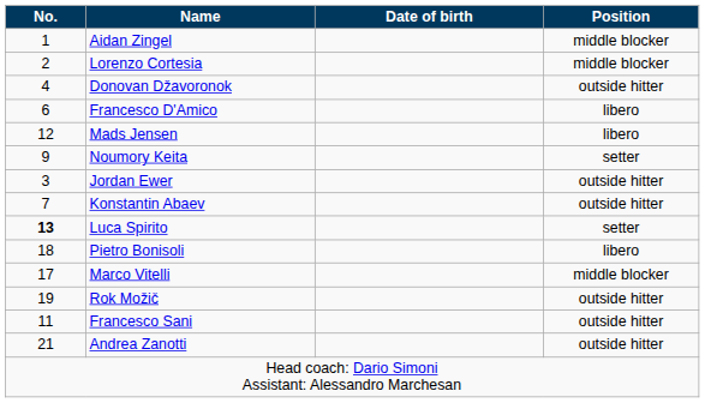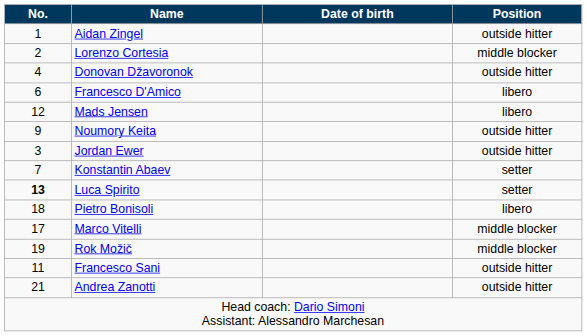Aidan Zingel | Position: middle blocker -> outside hitter
Noumory Keita | Position: setter -> outside hitter
Konstantin Abaev | Position: outside hitter -> setter
Rok Možič | Position: outside hitter -> middle blocker
